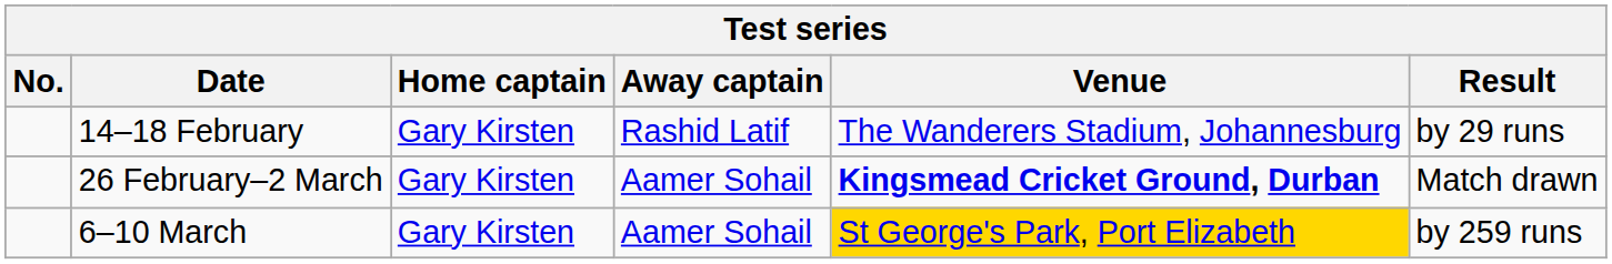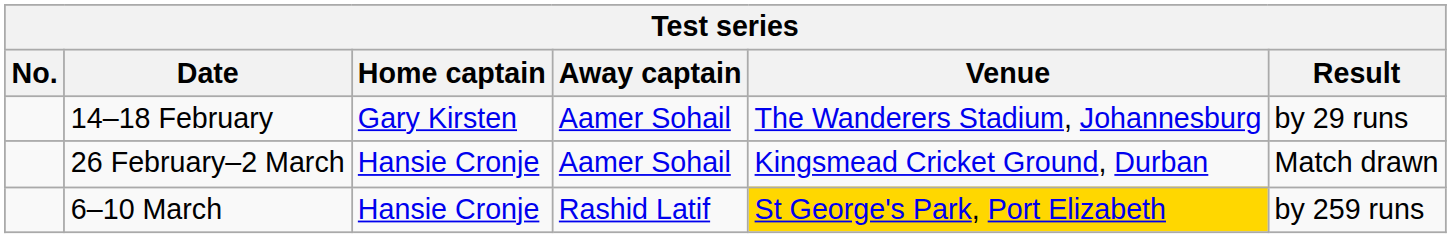14–18 February | Away captain: Rashid Latif -> Aamer Sohail
26 February–2 March | Home captain: Gary Kirsten -> Hansie Cronje
26 February–2 March | Venue: bold -> normal
6–10 March | Home captain: Gary Kirsten -> Hansie Cronje
6–10 March | Away captain: Aamer Sohail -> Rashid Latif
